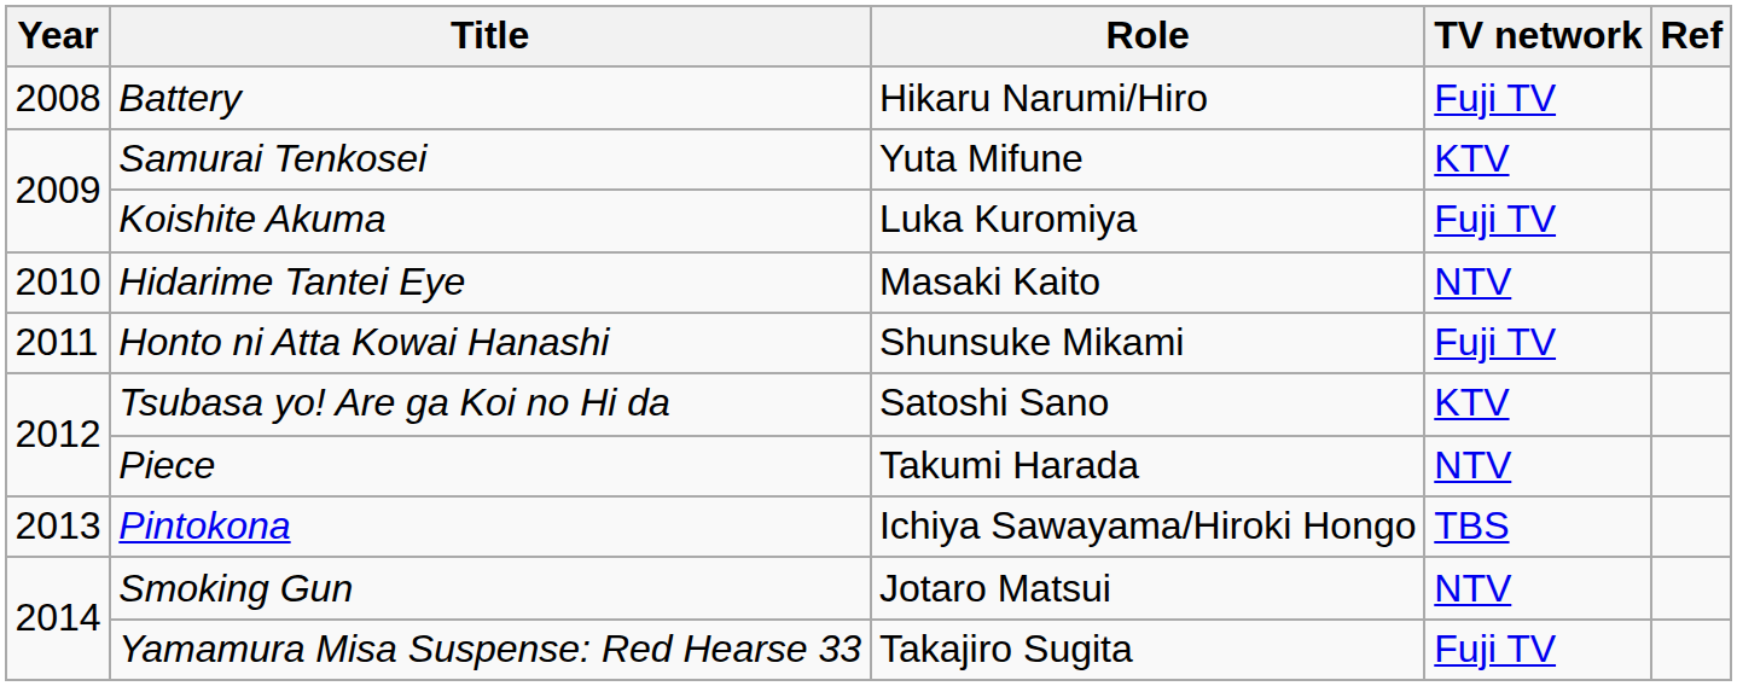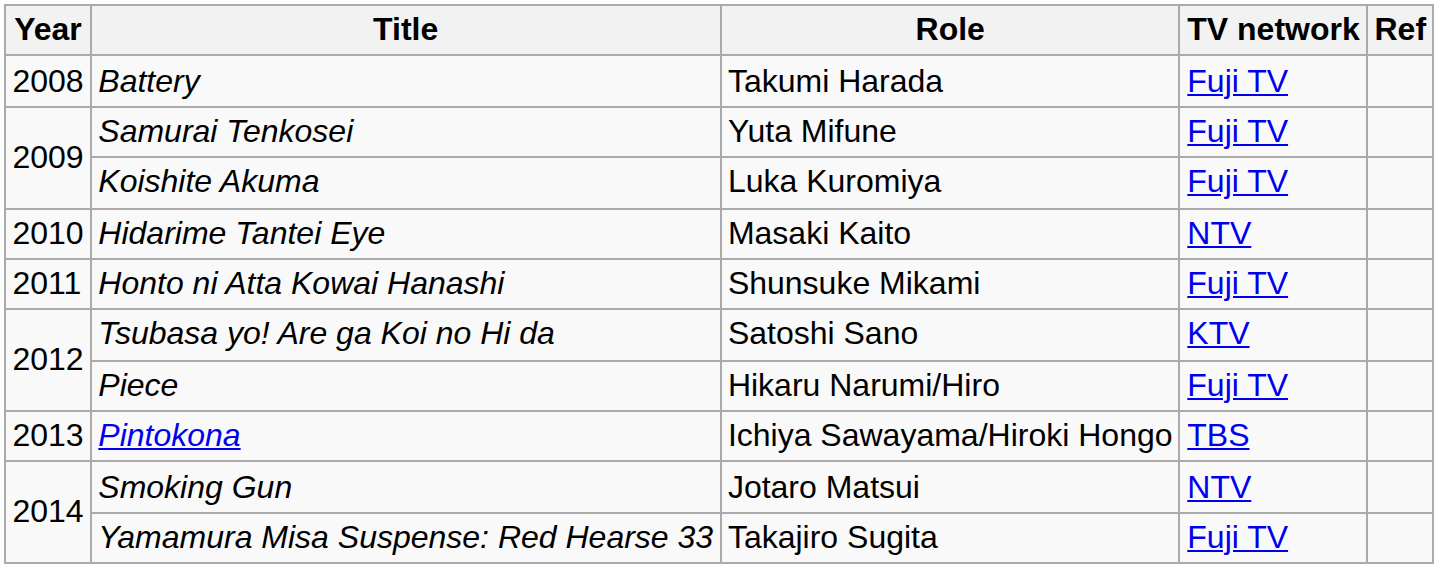Battery | Role: Hikaru Narumi/Hiro -> Takumi Harada
Samurai Tenkosei | TV network: KTV -> Fuji TV
Piece | Role: Takumi Harada -> Hikaru Narumi/Hiro
Piece | TV network: NTV -> Fuji TV
